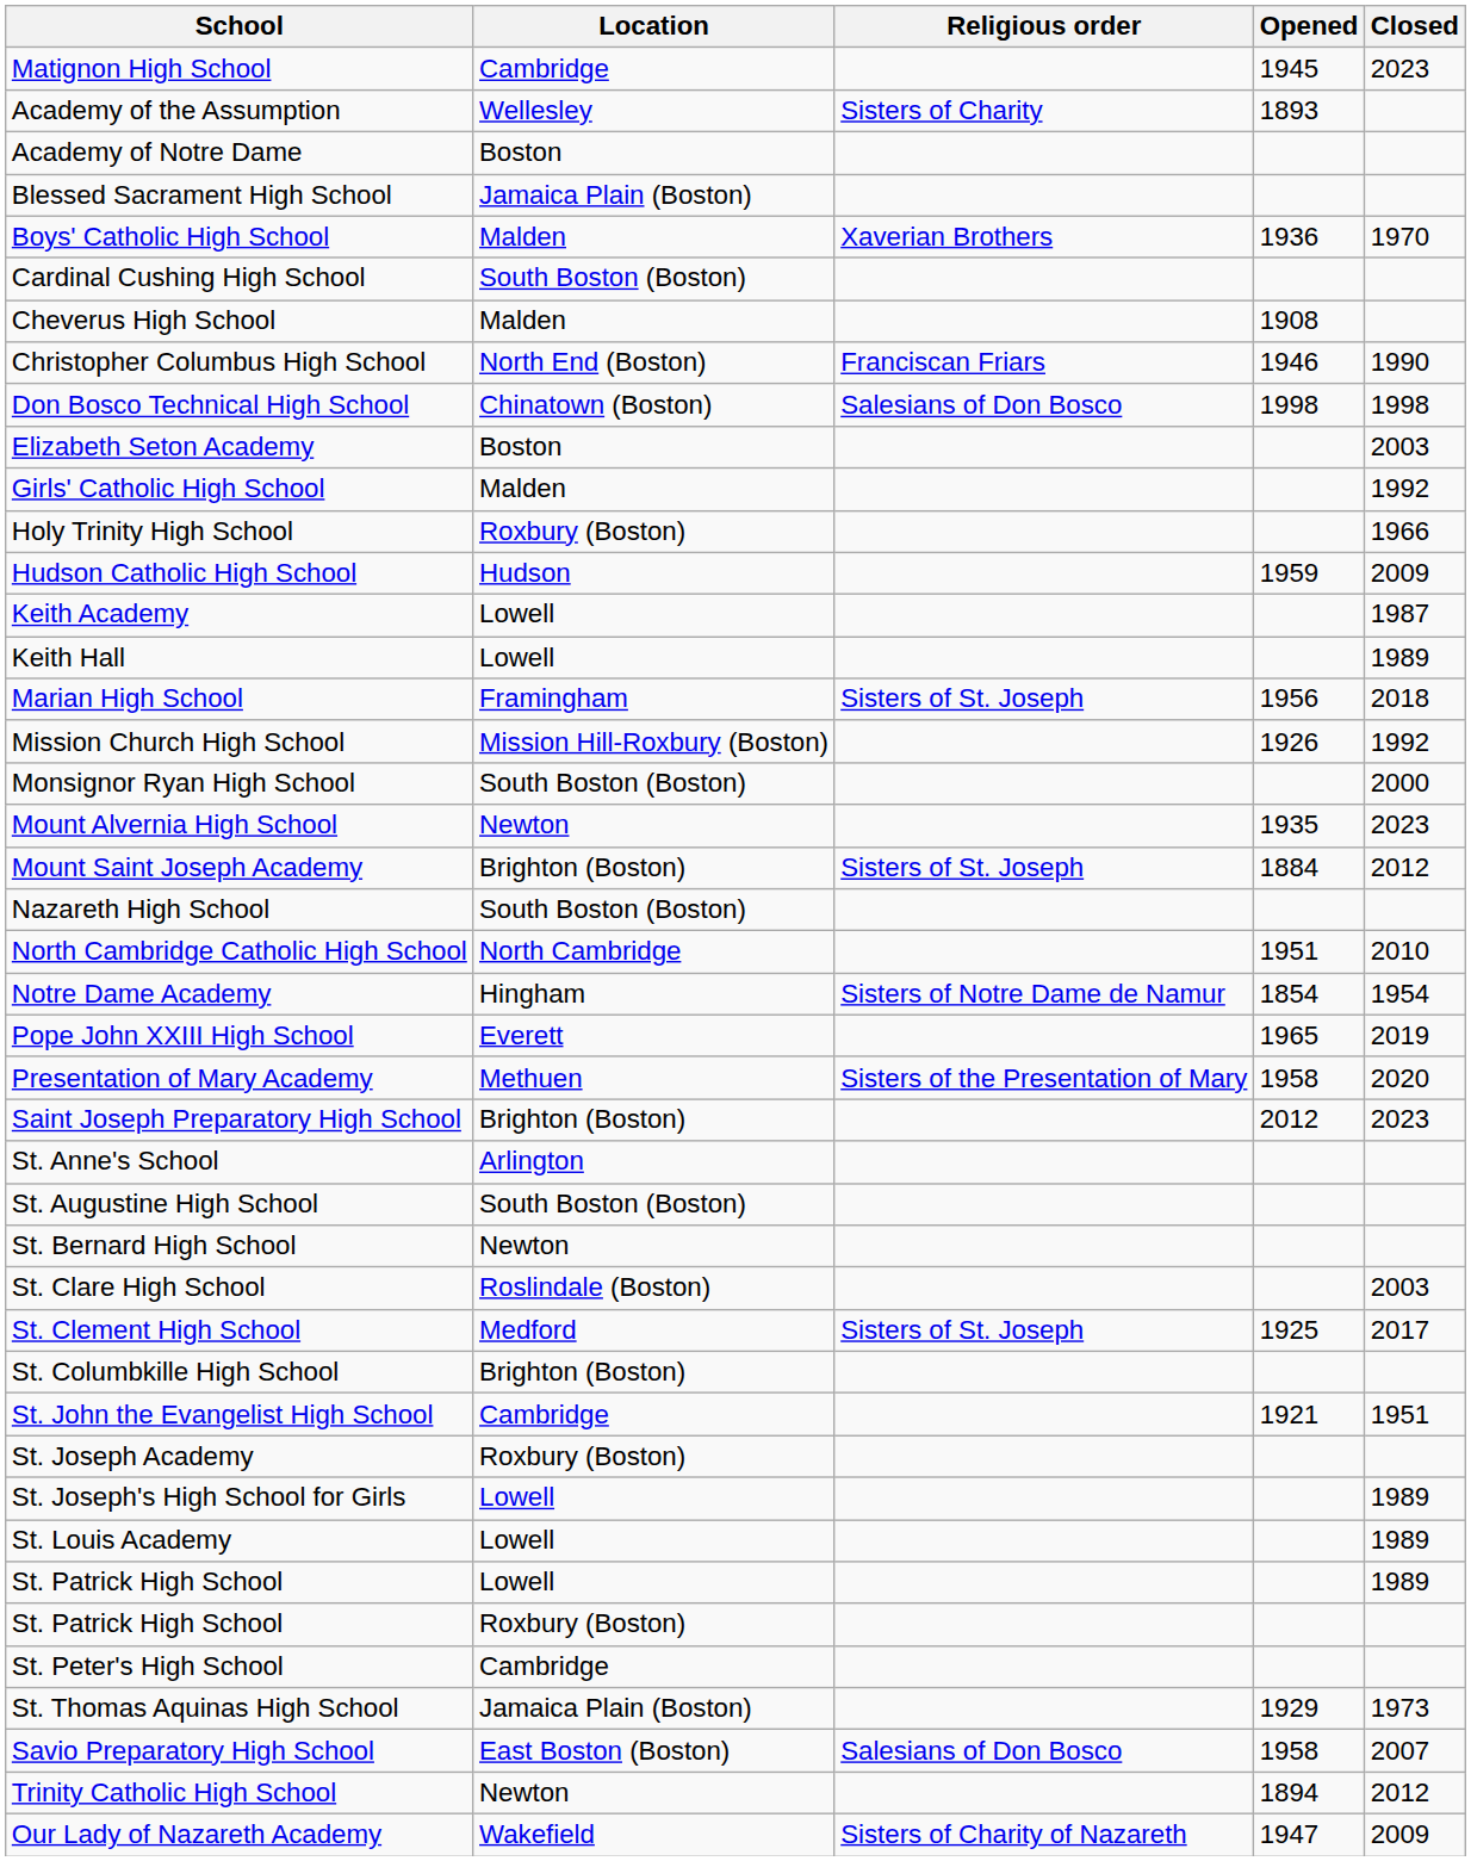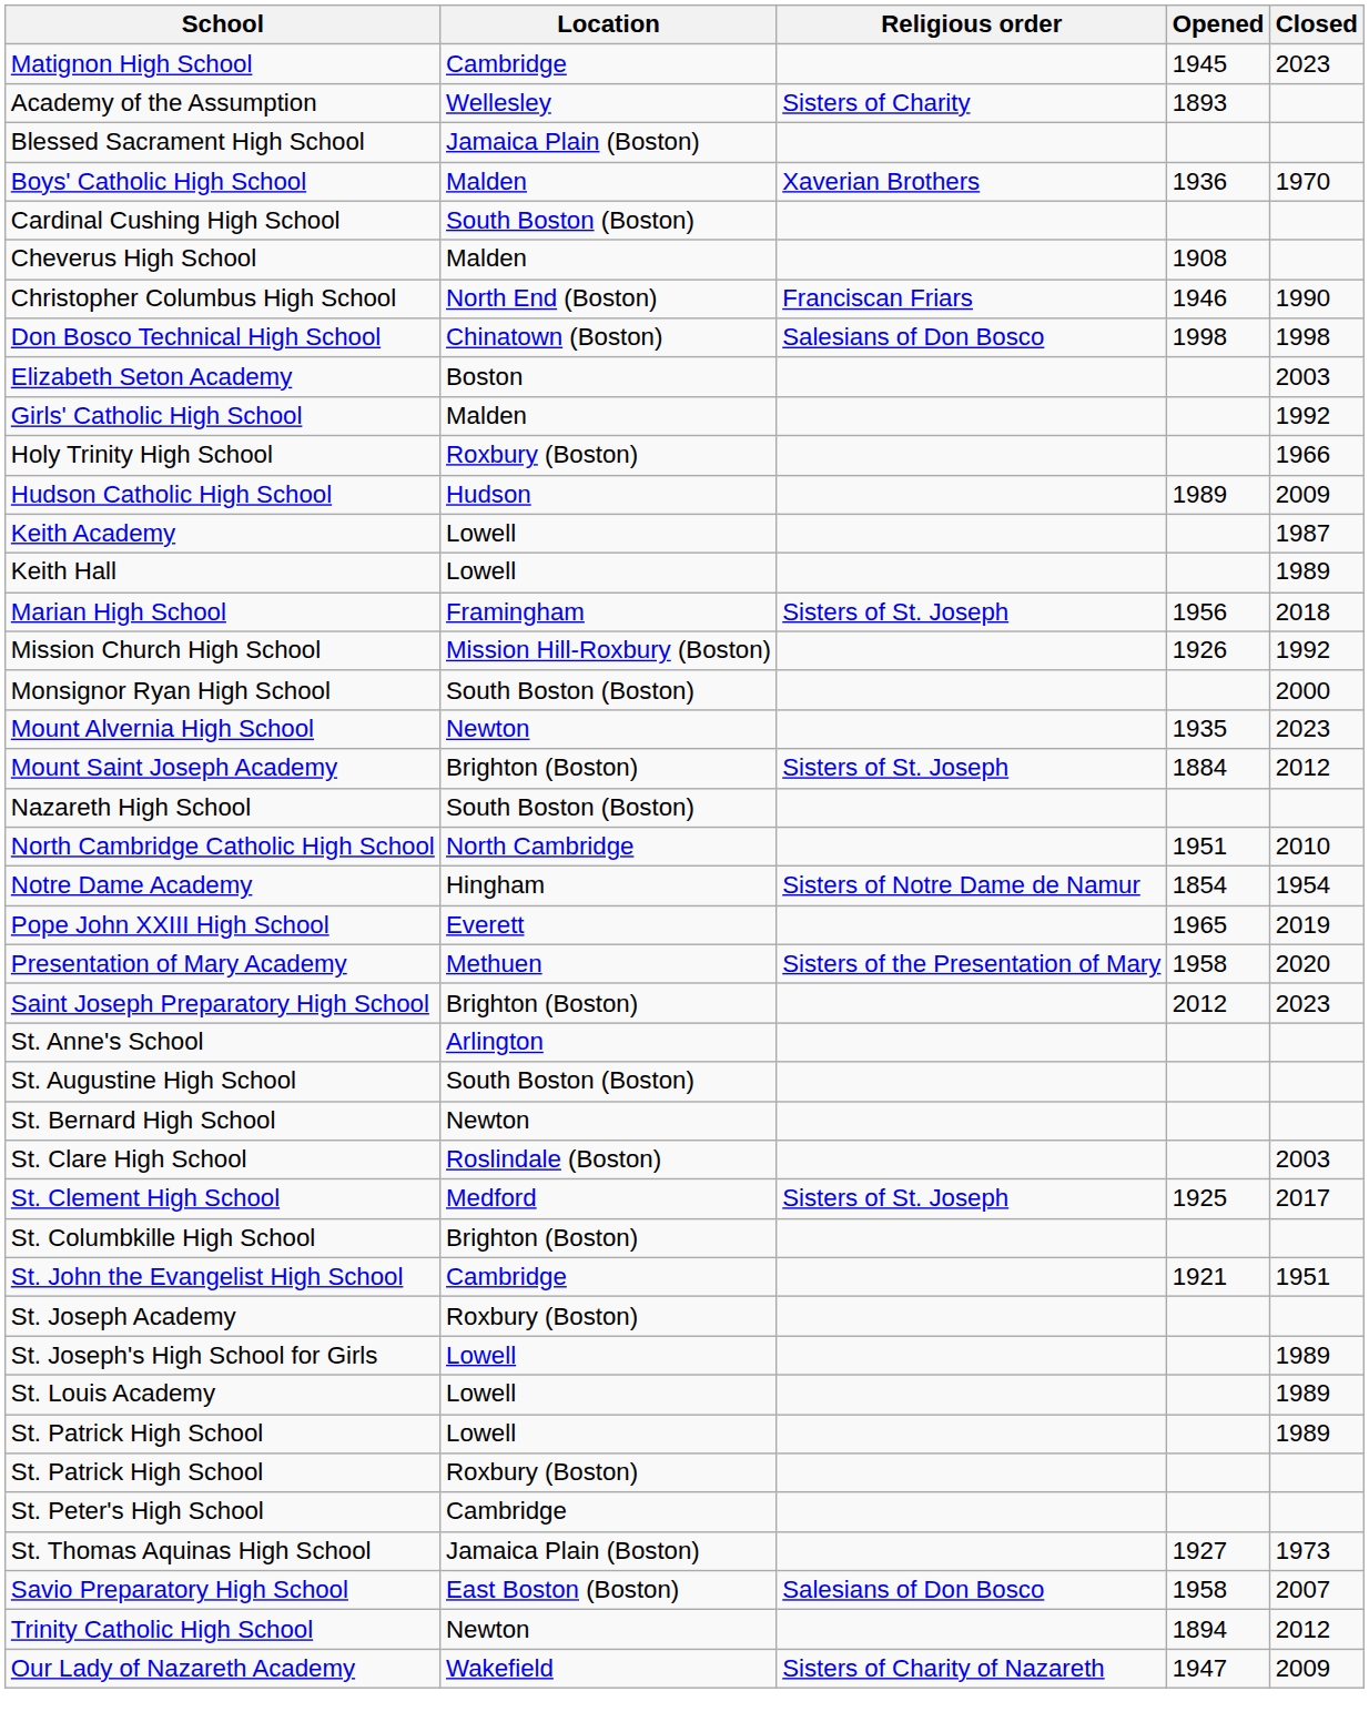- row: Academy of Notre Dame | Boston
Hudson Catholic High School | Opened: 1959 -> 1989
St. Thomas Aquinas High School | Opened: 1929 -> 1927
